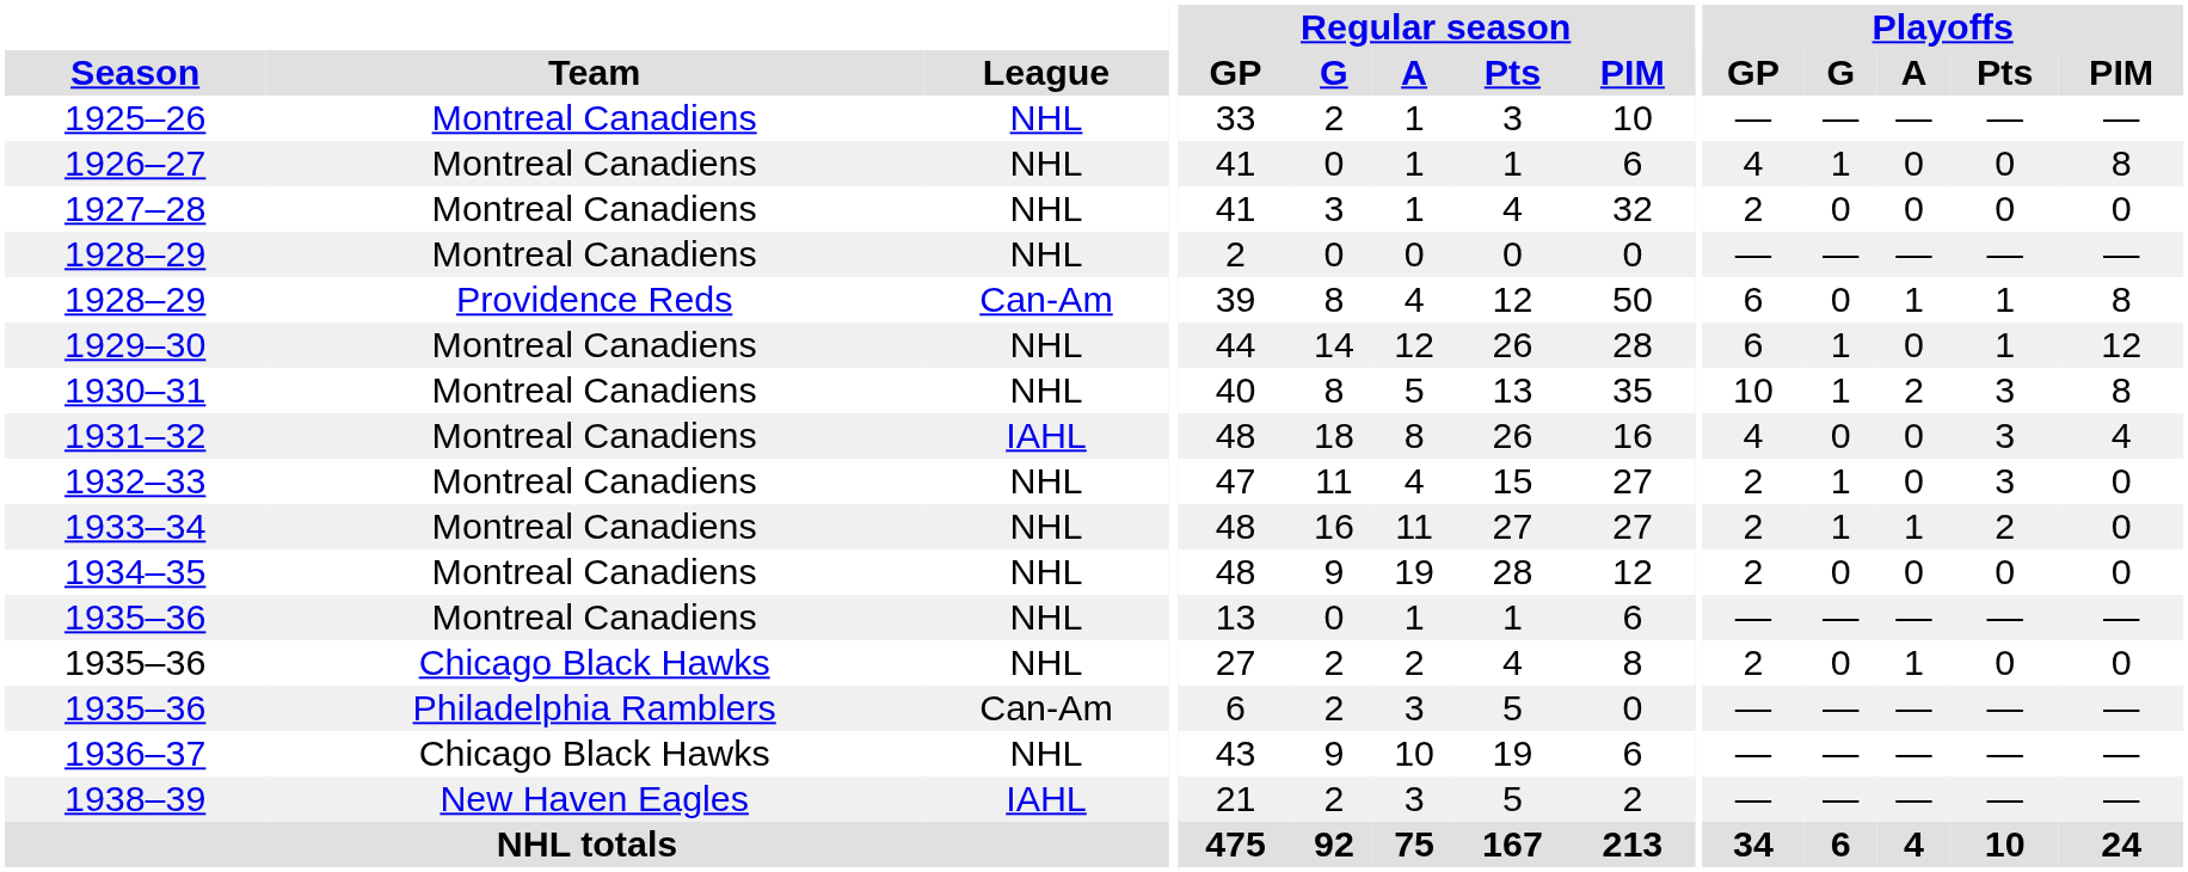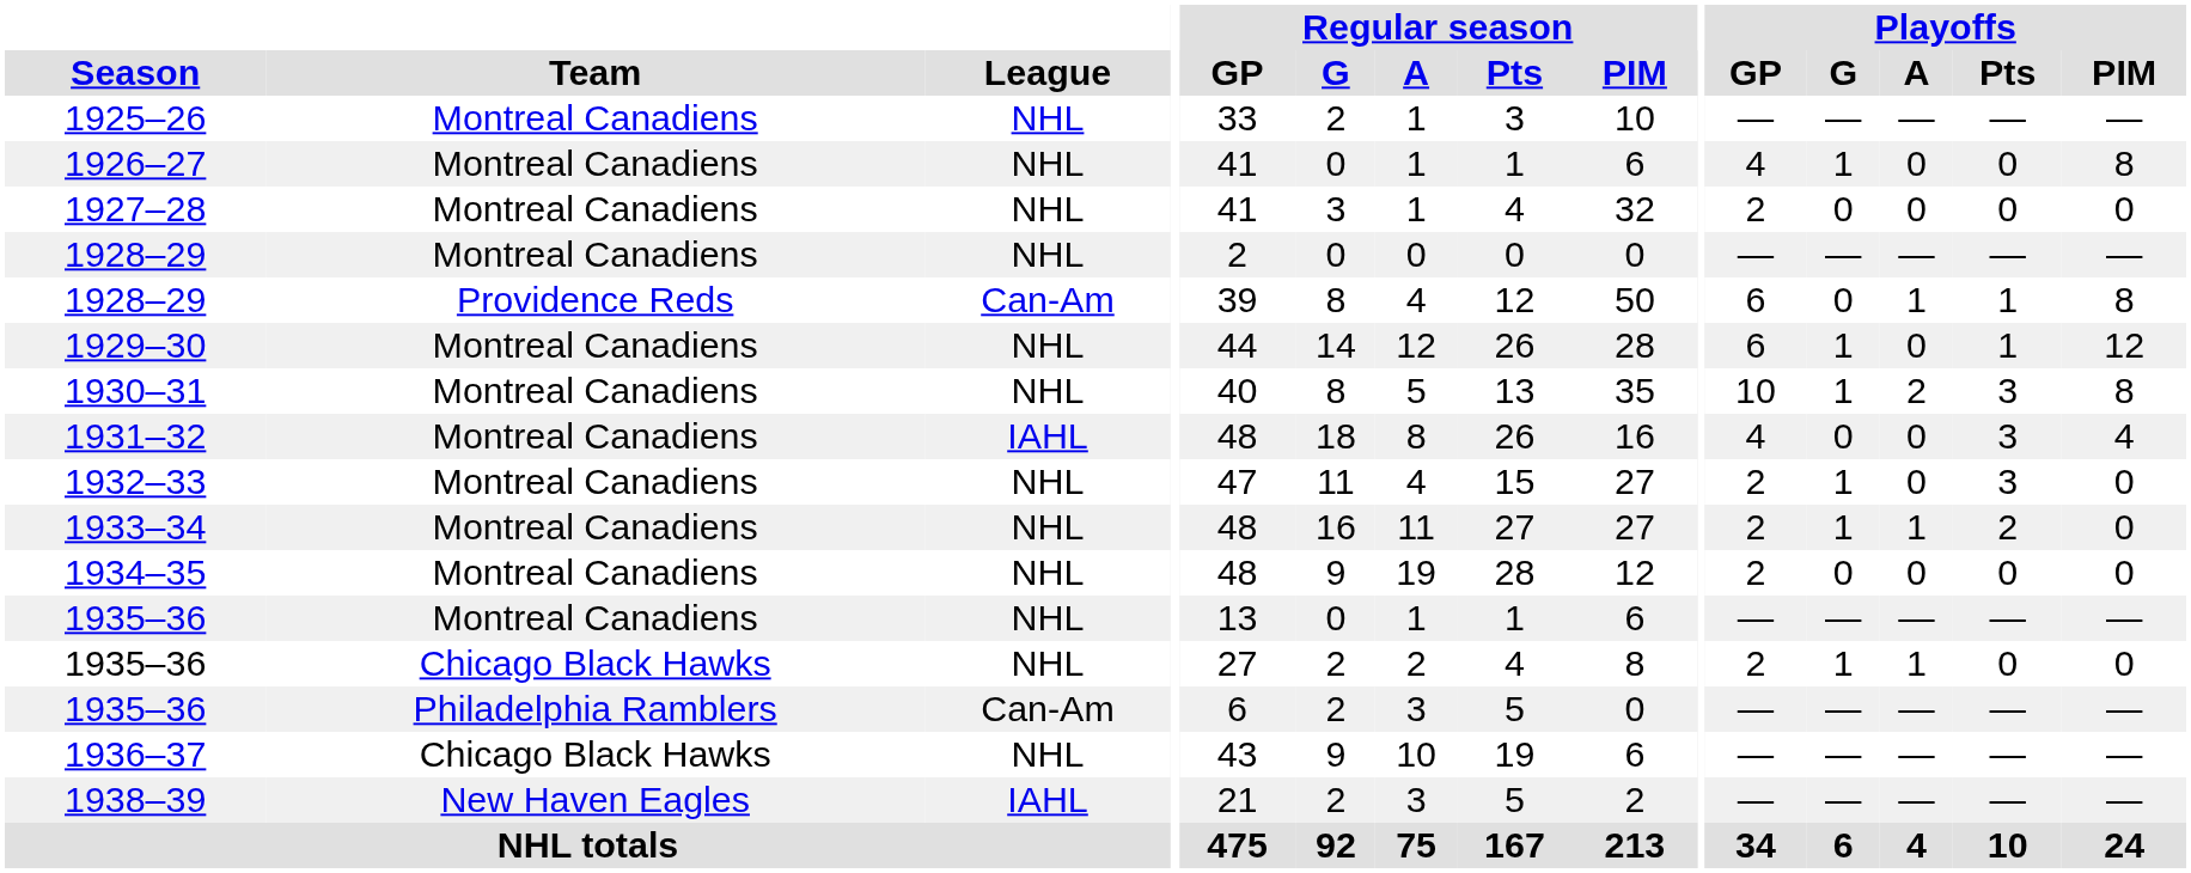1935–36 / Chicago Black Hawks | Playoffs / G: 0 -> 1
